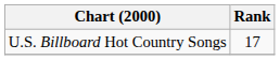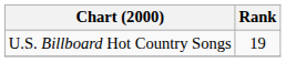U.S. Billboard Hot Country Songs | Rank: 17 -> 19
